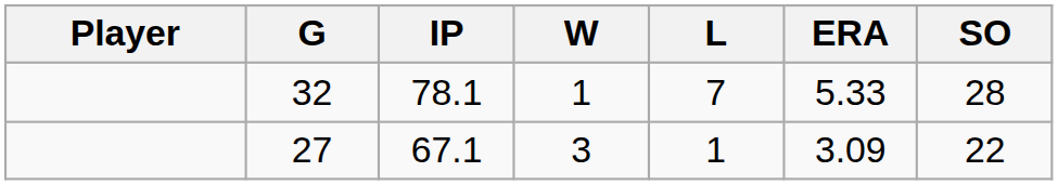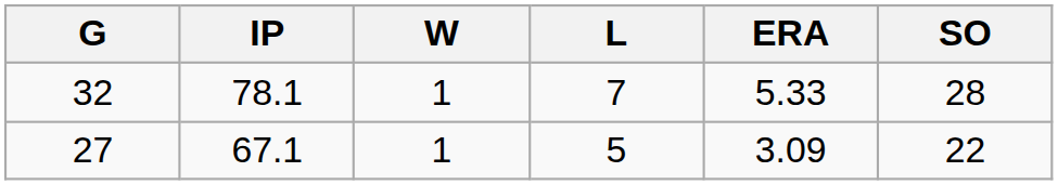- column: Player
27 | W: 3 -> 1
27 | L: 1 -> 5
